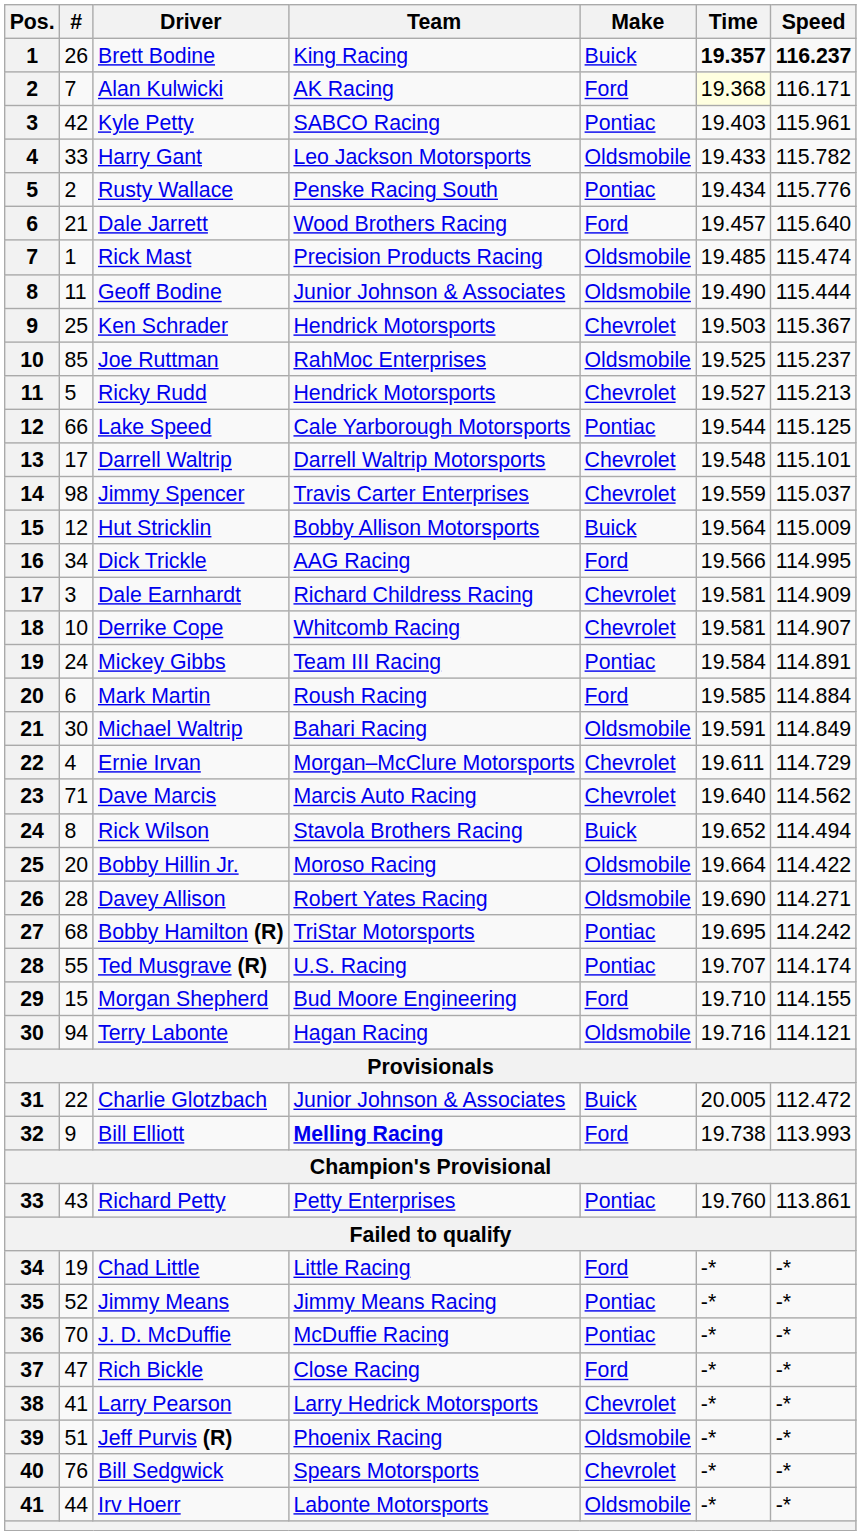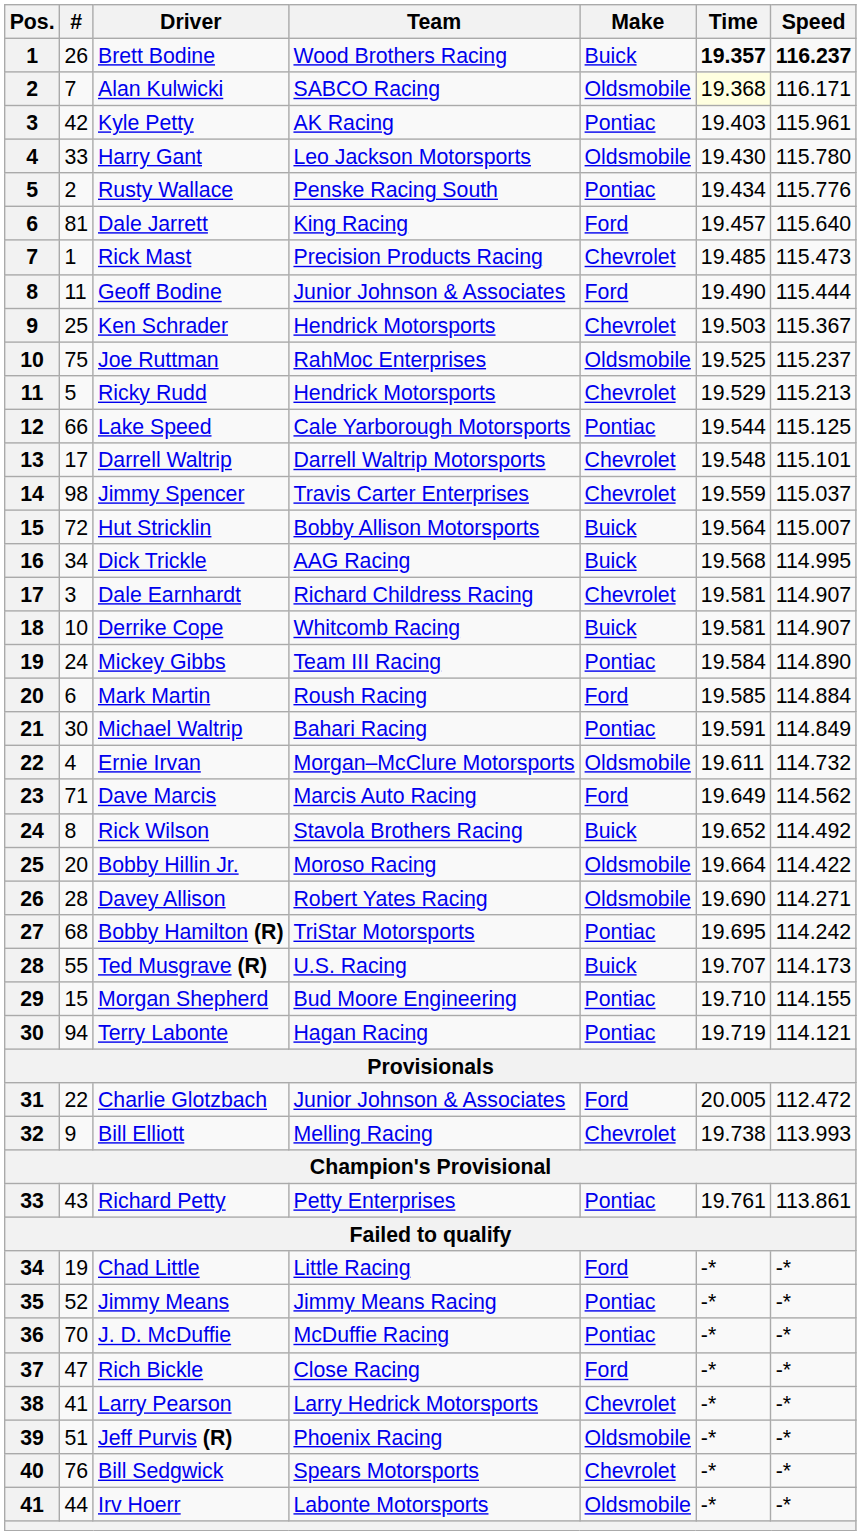Brett Bodine | Team: King Racing -> Wood Brothers Racing
Alan Kulwicki | Team: AK Racing -> SABCO Racing
Alan Kulwicki | Make: Ford -> Oldsmobile
Kyle Petty | Team: SABCO Racing -> AK Racing
Harry Gant | Time: 19.433 -> 19.430
Harry Gant | Speed: 115.782 -> 115.780
Dale Jarrett | #: 21 -> 81
Dale Jarrett | Team: Wood Brothers Racing -> King Racing
Rick Mast | Make: Oldsmobile -> Chevrolet
Rick Mast | Speed: 115.474 -> 115.473
Geoff Bodine | Make: Oldsmobile -> Ford
Joe Ruttman | #: 85 -> 75
Ricky Rudd | Time: 19.527 -> 19.529
Hut Stricklin | #: 12 -> 72
Hut Stricklin | Speed: 115.009 -> 115.007
Dick Trickle | Make: Ford -> Buick
Dick Trickle | Time: 19.566 -> 19.568
Dale Earnhardt | Speed: 114.909 -> 114.907
Derrike Cope | Make: Chevrolet -> Buick
Mickey Gibbs | Speed: 114.891 -> 114.890
Michael Waltrip | Make: Oldsmobile -> Pontiac
Ernie Irvan | Make: Chevrolet -> Oldsmobile
Ernie Irvan | Speed: 114.729 -> 114.732
Dave Marcis | Make: Chevrolet -> Ford
Dave Marcis | Time: 19.640 -> 19.649
Rick Wilson | Speed: 114.494 -> 114.492
Ted Musgrave (R) | Make: Pontiac -> Buick
Ted Musgrave (R) | Speed: 114.174 -> 114.173
Morgan Shepherd | Make: Ford -> Pontiac
Terry Labonte | Make: Oldsmobile -> Pontiac
Terry Labonte | Time: 19.716 -> 19.719
Charlie Glotzbach | Make: Buick -> Ford
Bill Elliott | Team: bold -> normal
Bill Elliott | Make: Ford -> Chevrolet
Richard Petty | Time: 19.760 -> 19.761
